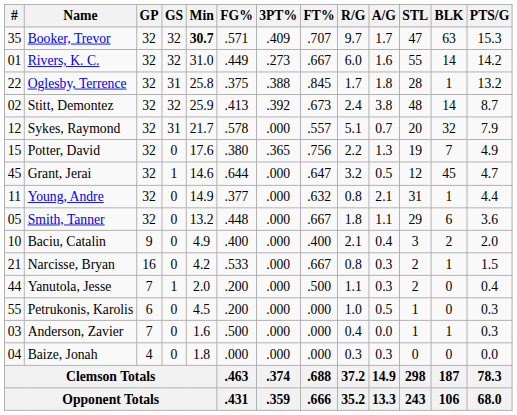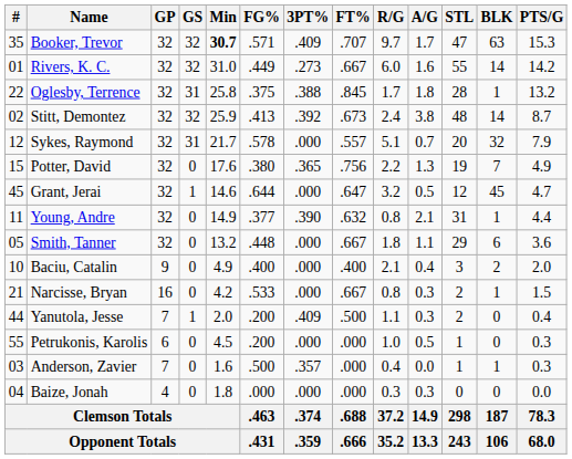Young, Andre | 3PT%: .000 -> .390
Yanutola, Jesse | 3PT%: .000 -> .409
Anderson, Zavier | 3PT%: .000 -> .357
